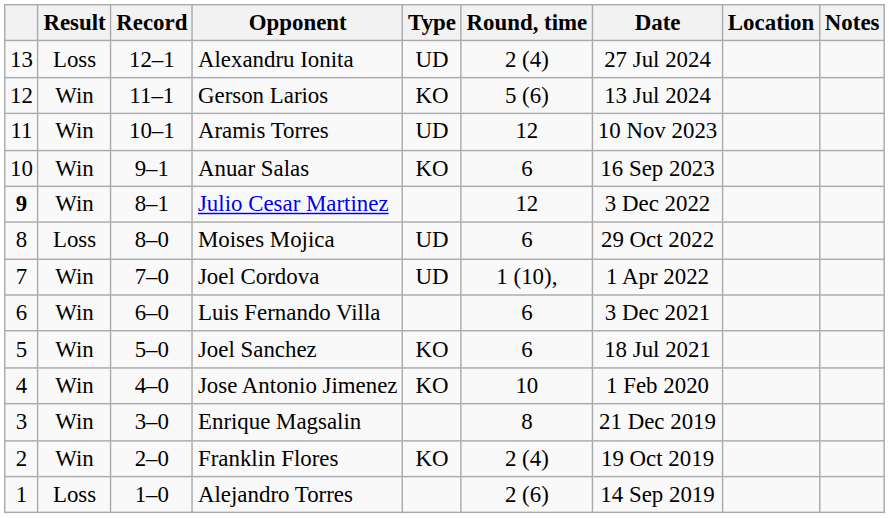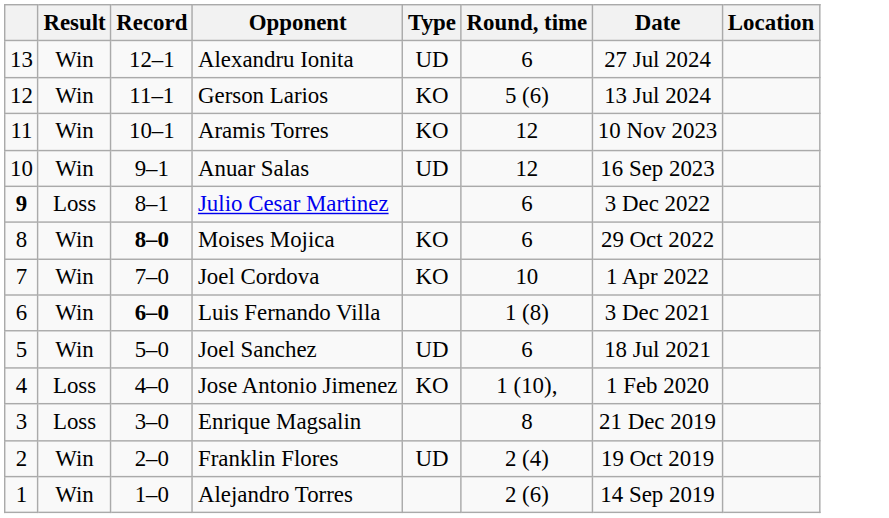- column: Notes
Alexandru Ionita | Result: Loss -> Win
Alexandru Ionita | Round, time: 2 (4) -> 6
Aramis Torres | Type: UD -> KO
Anuar Salas | Type: KO -> UD
Anuar Salas | Round, time: 6 -> 12
Julio Cesar Martinez | Result: Win -> Loss
Julio Cesar Martinez | Round, time: 12 -> 6
Moises Mojica | Result: Loss -> Win
Moises Mojica | Record: normal -> bold
Moises Mojica | Type: UD -> KO
Joel Cordova | Type: UD -> KO
Joel Cordova | Round, time: 1 (10), -> 10
Luis Fernando Villa | Record: normal -> bold
Luis Fernando Villa | Round, time: 6 -> 1 (8)
Joel Sanchez | Type: KO -> UD
Jose Antonio Jimenez | Result: Win -> Loss
Jose Antonio Jimenez | Round, time: 10 -> 1 (10),
Enrique Magsalin | Result: Win -> Loss
Franklin Flores | Type: KO -> UD
Alejandro Torres | Result: Loss -> Win
